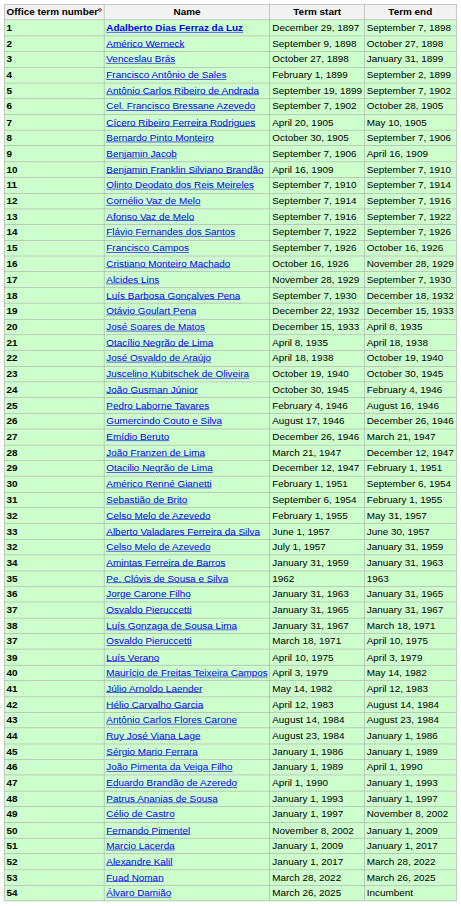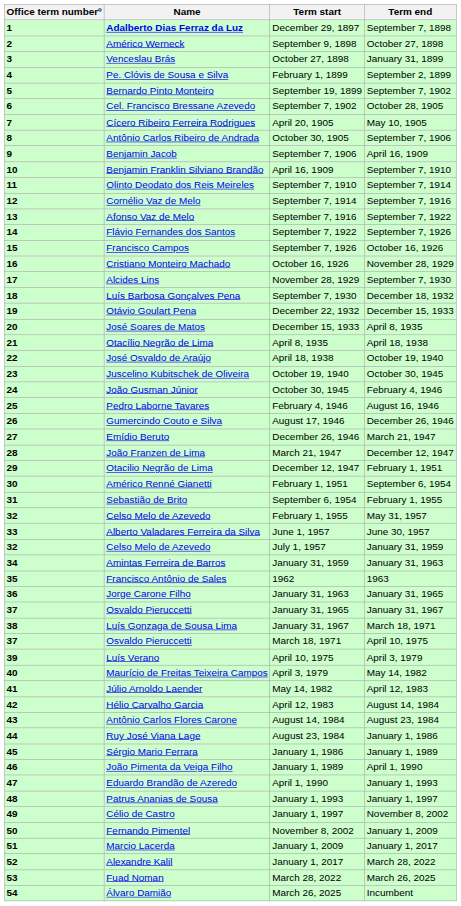February 1, 1899 | Name: Francisco Antônio de Sales -> Pe. Clóvis de Sousa e Silva
September 19, 1899 | Name: Antônio Carlos Ribeiro de Andrada -> Bernardo Pinto Monteiro
October 30, 1905 | Name: Bernardo Pinto Monteiro -> Antônio Carlos Ribeiro de Andrada
1962 | Name: Pe. Clóvis de Sousa e Silva -> Francisco Antônio de Sales
